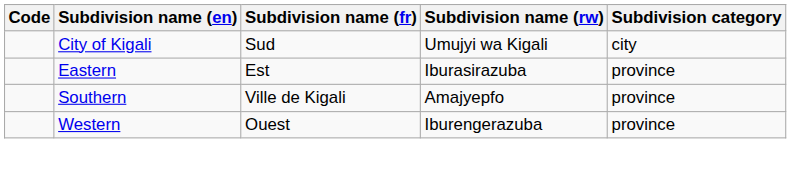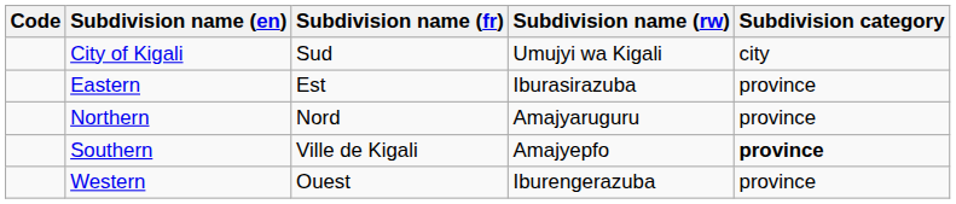+ row: Northern | Nord | Amajyaruguru | province
Southern | Subdivision category: normal -> bold
